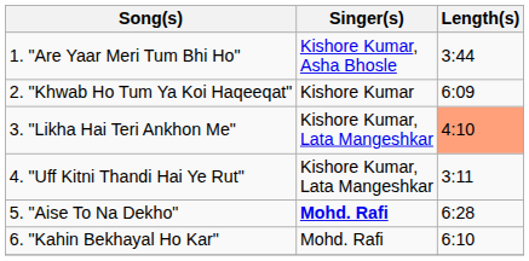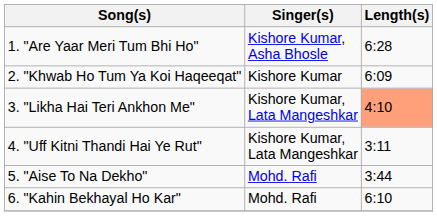1. "Are Yaar Meri Tum Bhi Ho" | Length(s): 3:44 -> 6:28
5. "Aise To Na Dekho" | Singer(s): bold -> normal
5. "Aise To Na Dekho" | Length(s): 6:28 -> 3:44
